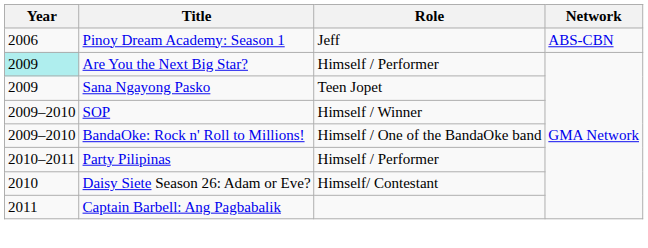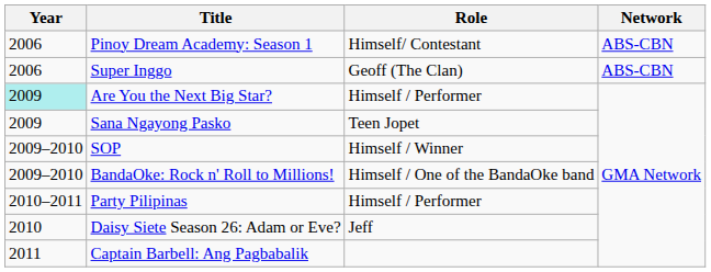Pinoy Dream Academy: Season 1 | Role: Jeff -> Himself/ Contestant
+ row: 2006 | Super Inggo | Geoff (The Clan) | ABS-CBN
Daisy Siete Season 26: Adam or Eve? | Role: Himself/ Contestant -> Jeff
